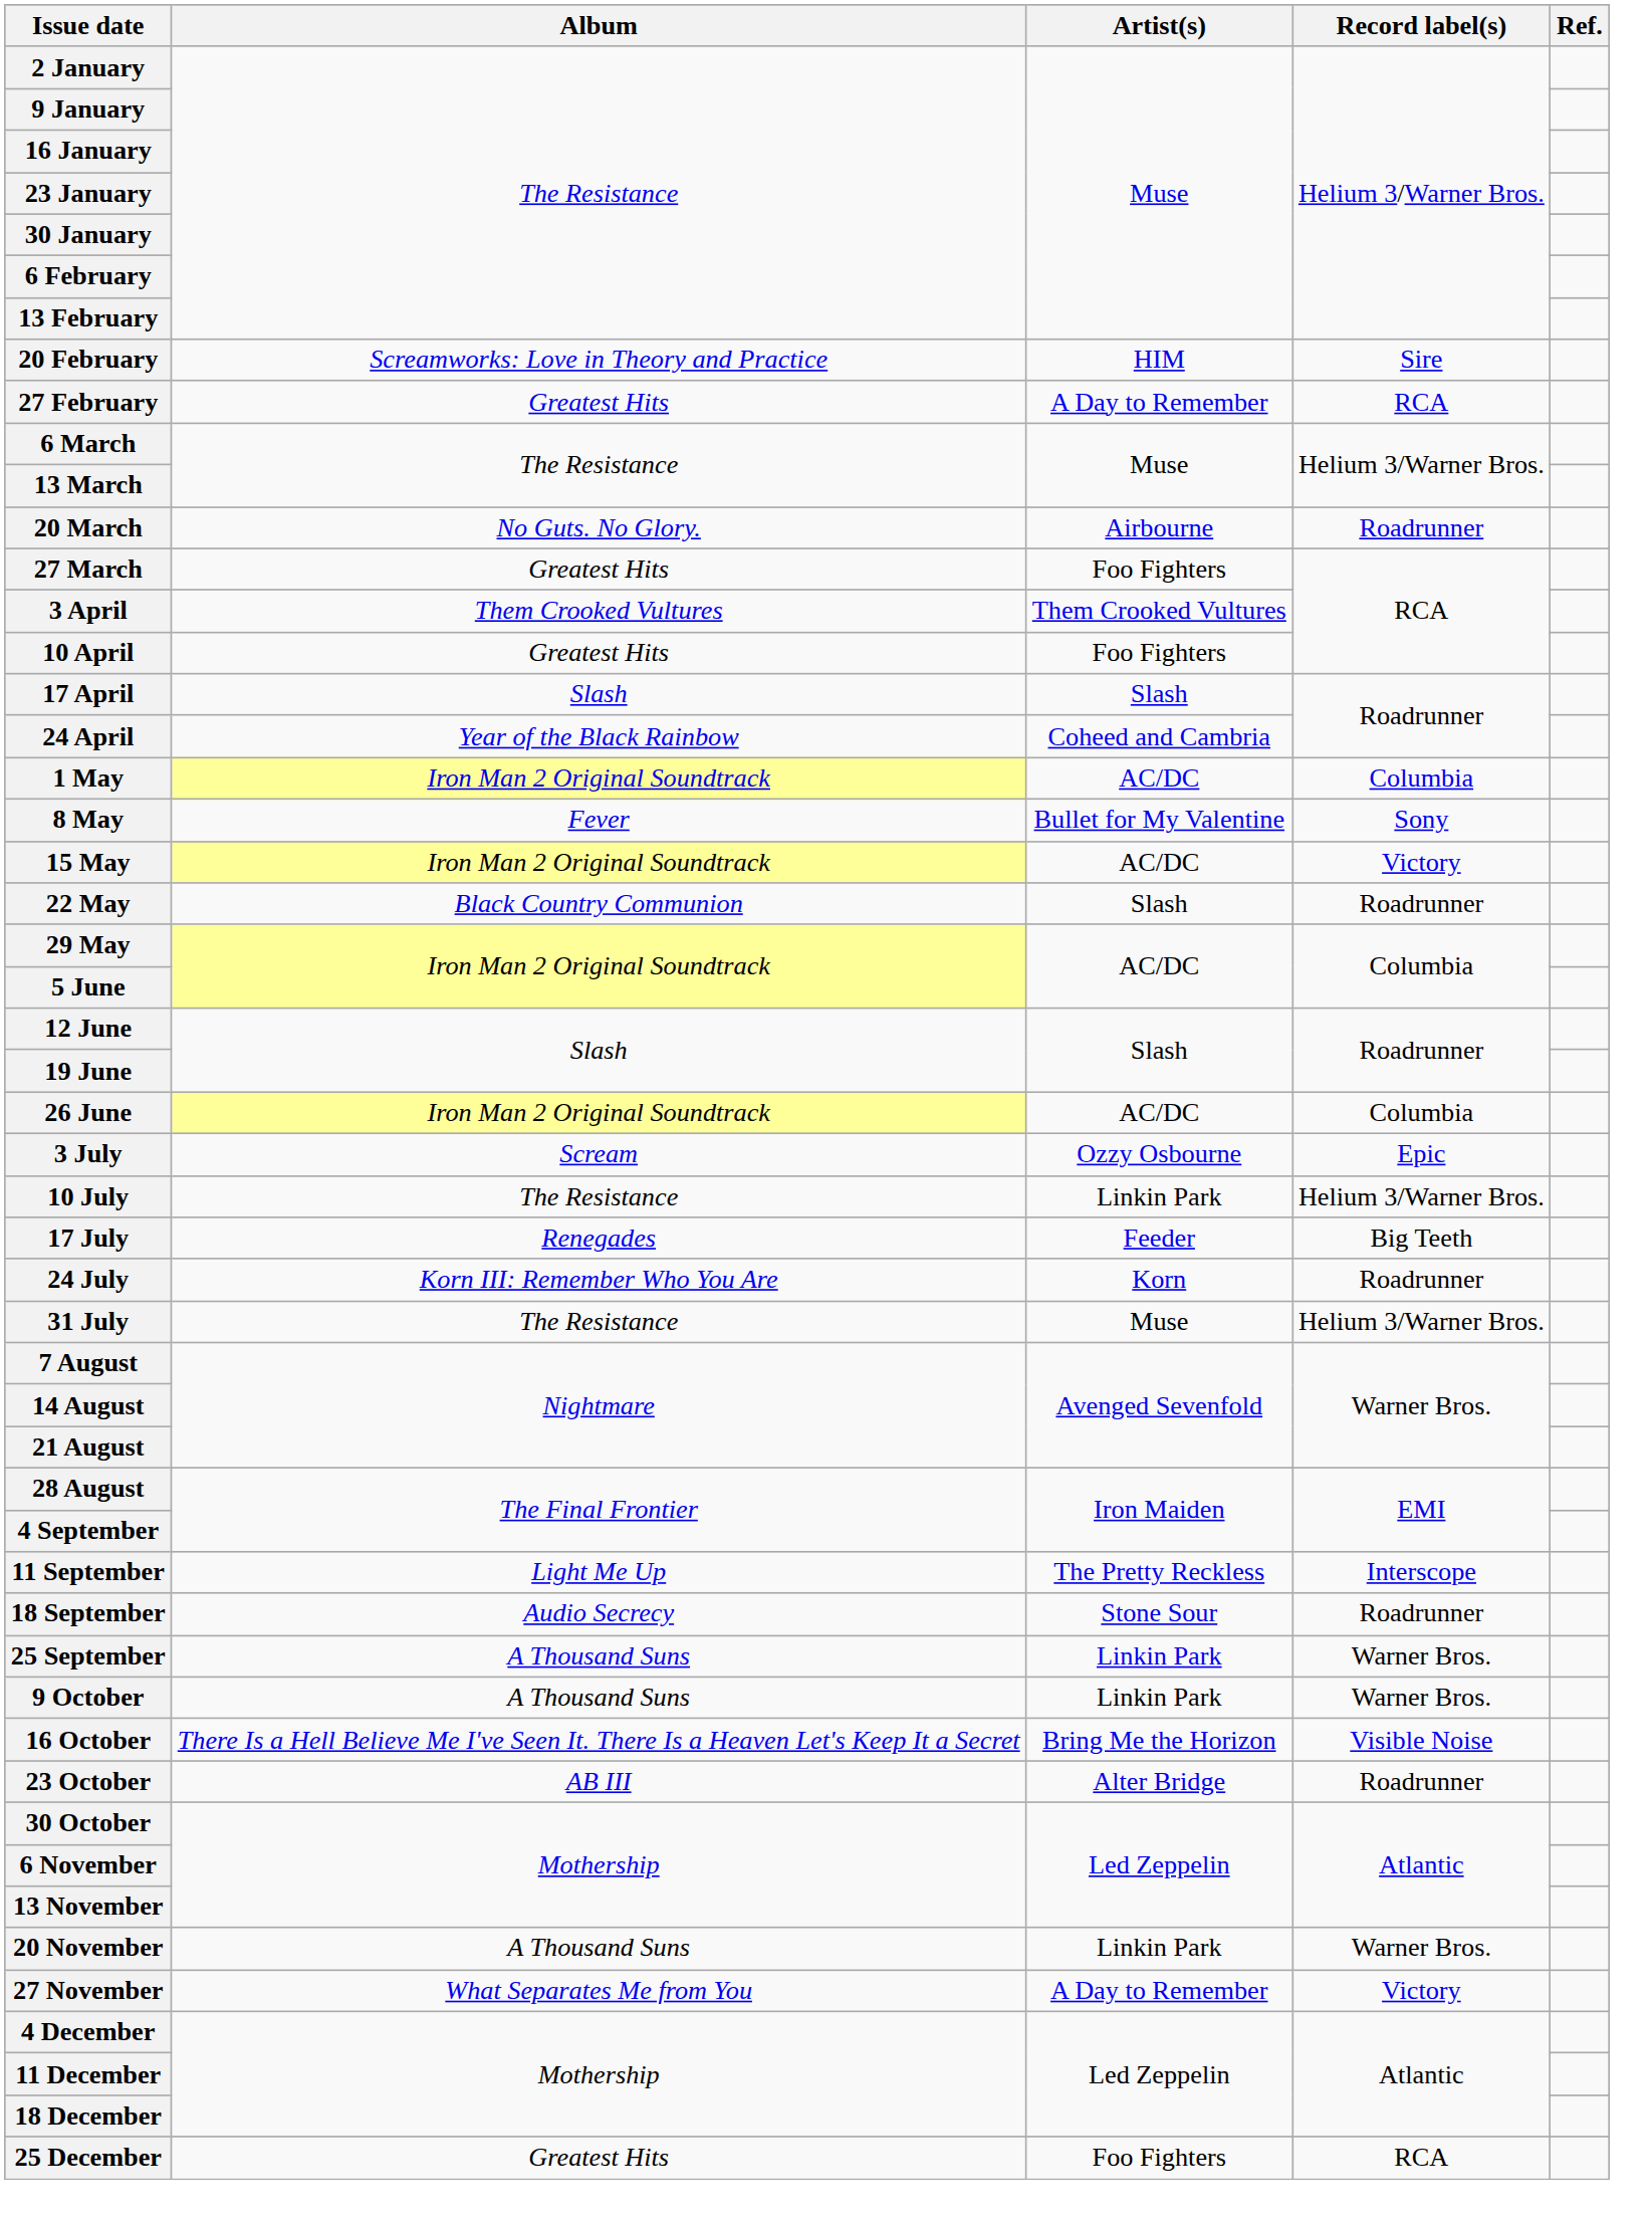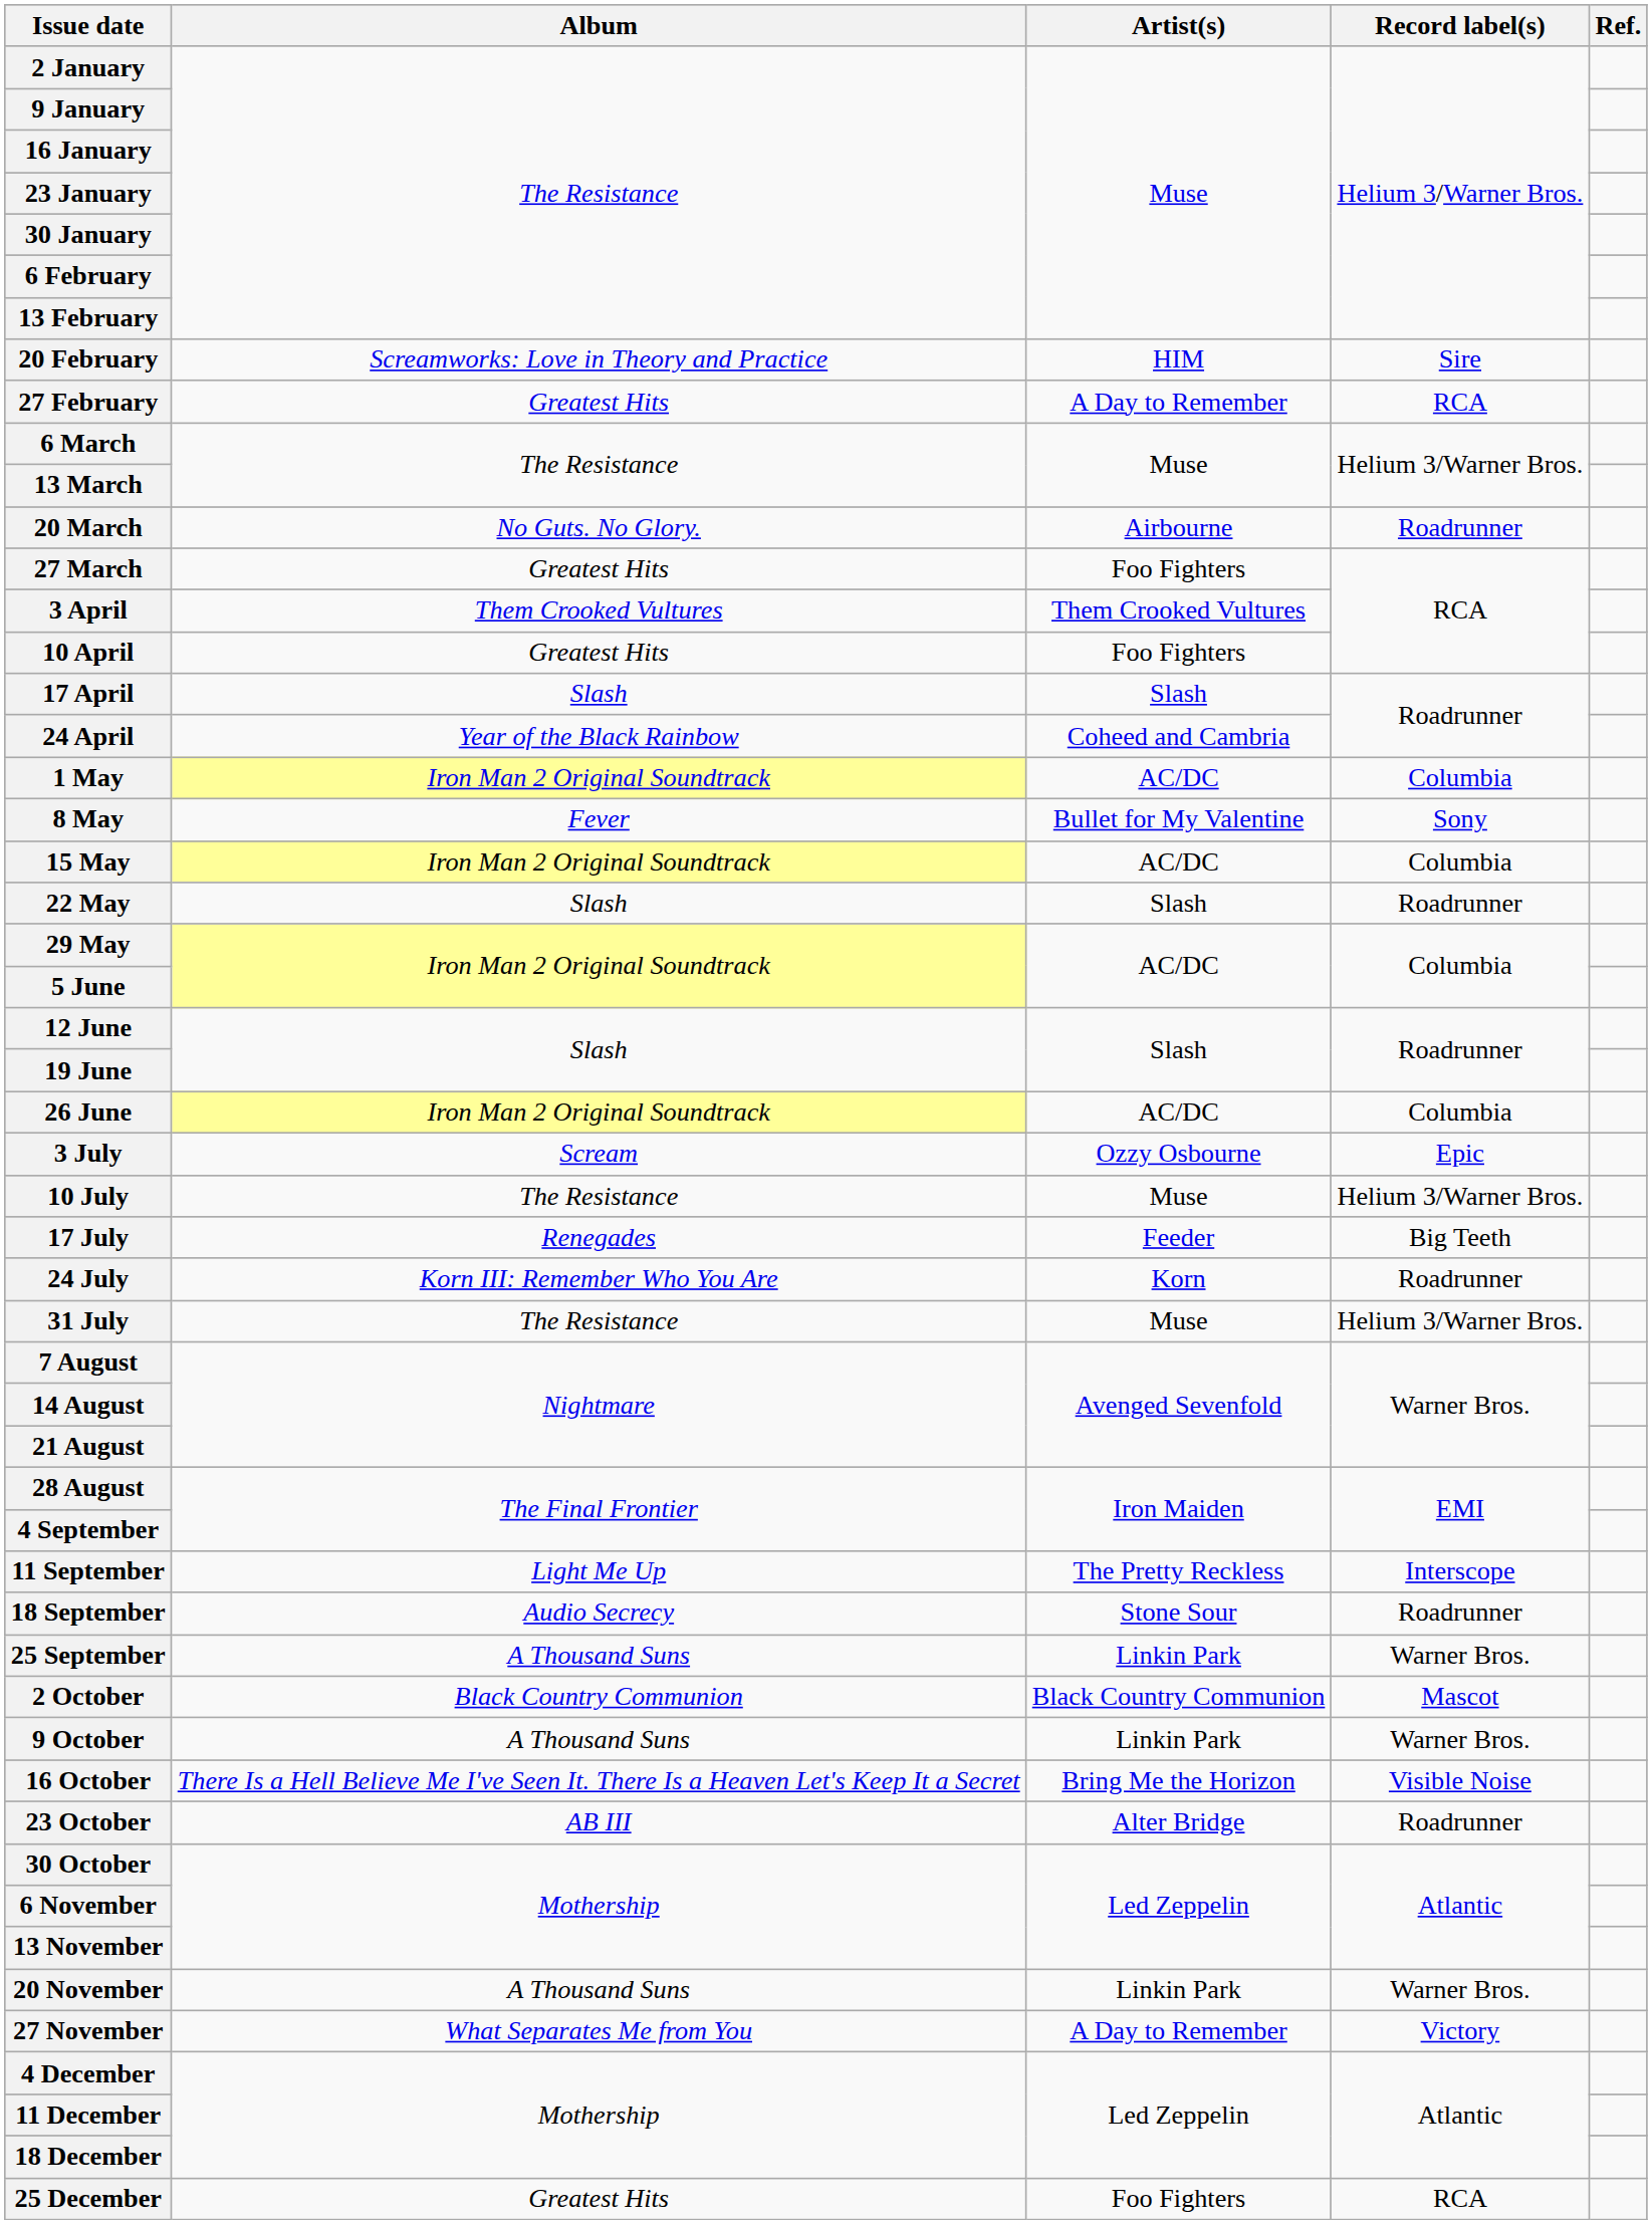15 May | Record label(s): Victory -> Columbia
22 May | Album: Black Country Communion -> Slash
10 July | Artist(s): Linkin Park -> Muse
+ row: 2 October | Black Country Communion | Black Country Communion | Mascot
